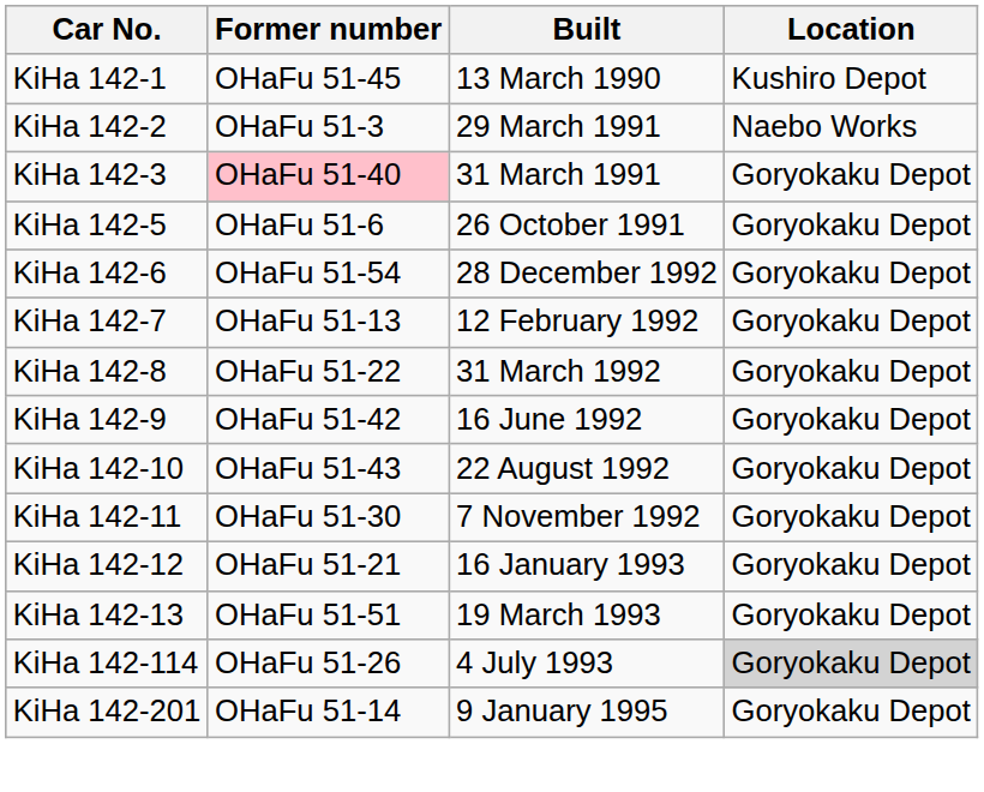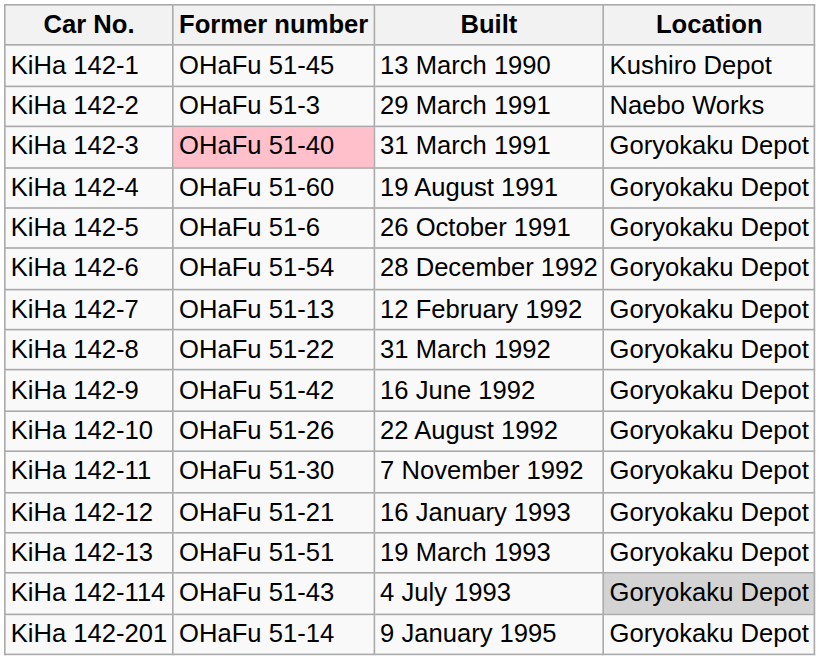+ row: KiHa 142-4 | OHaFu 51-60 | 19 August 1991 | Goryokaku Depot
KiHa 142-10 | Former number: OHaFu 51-43 -> OHaFu 51-26
KiHa 142-114 | Former number: OHaFu 51-26 -> OHaFu 51-43
